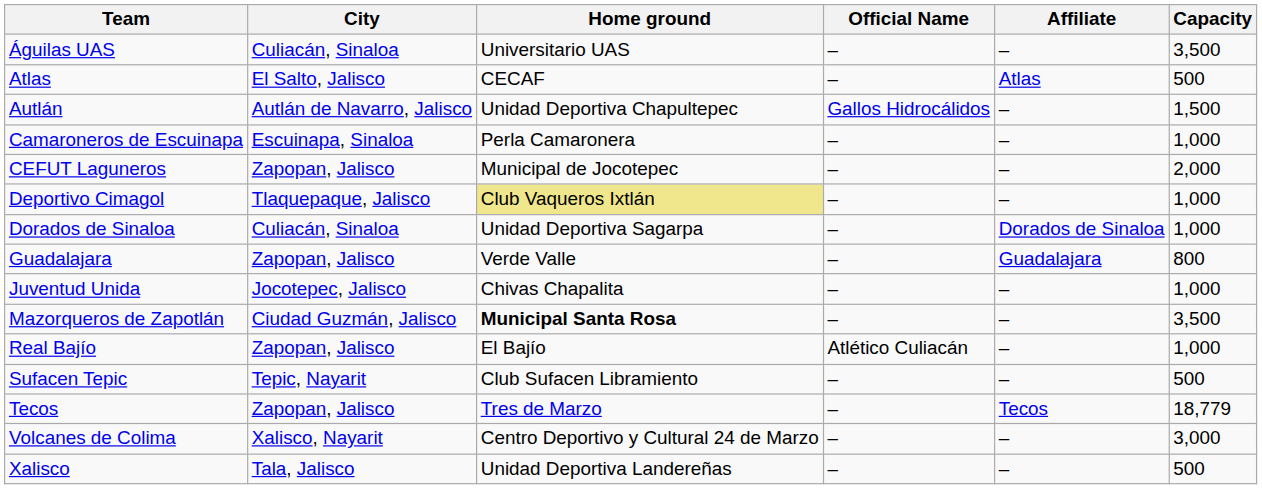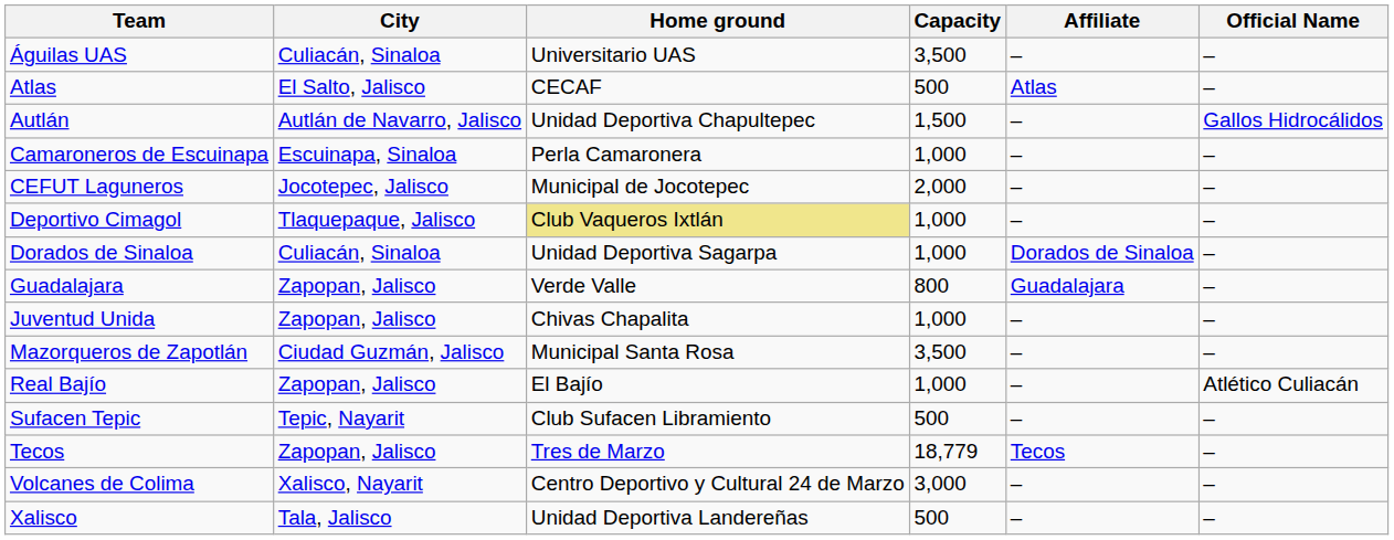columns swapped: Capacity <-> Official Name
CEFUT Laguneros | City: Zapopan, Jalisco -> Jocotepec, Jalisco
Juventud Unida | City: Jocotepec, Jalisco -> Zapopan, Jalisco
Mazorqueros de Zapotlán | Home ground: bold -> normal
